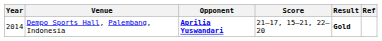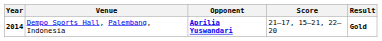- column: Ref
Dempo Sports Hall, Palembang, Indonesia | Year: normal -> bold
